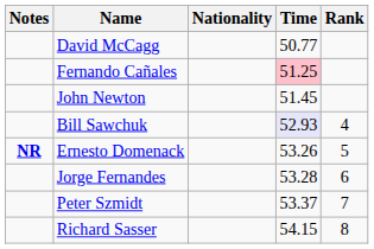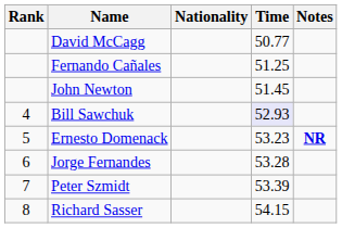columns swapped: Rank <-> Notes
Fernando Cañales | Time: pink background -> no background
Ernesto Domenack | Time: 53.26 -> 53.23
Peter Szmidt | Time: 53.37 -> 53.39
